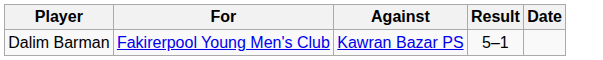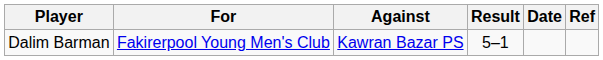+ column: Ref
